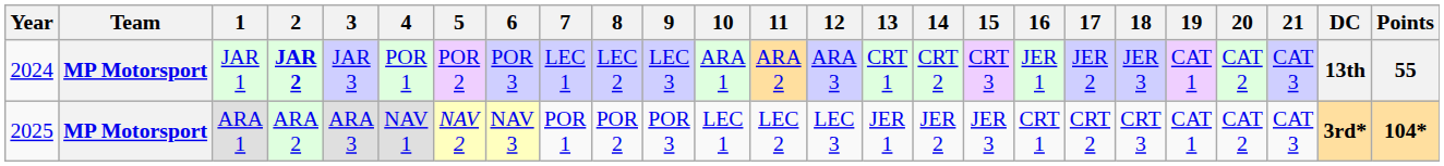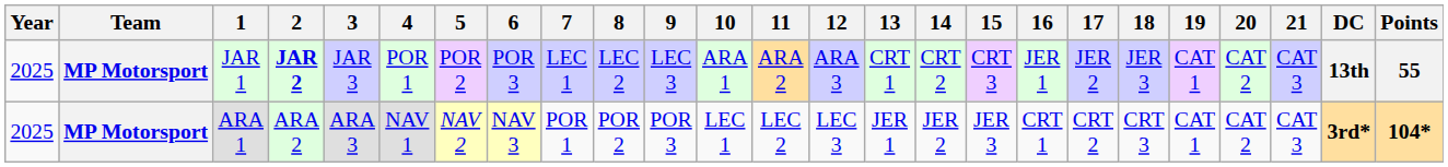JAR 1 | Year: 2024 -> 2025
